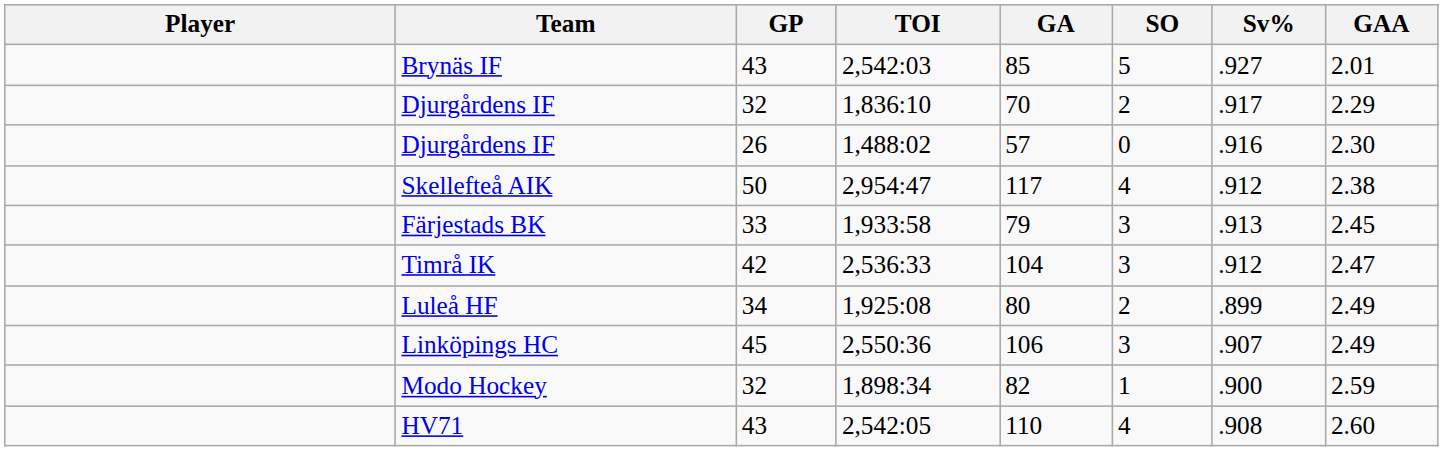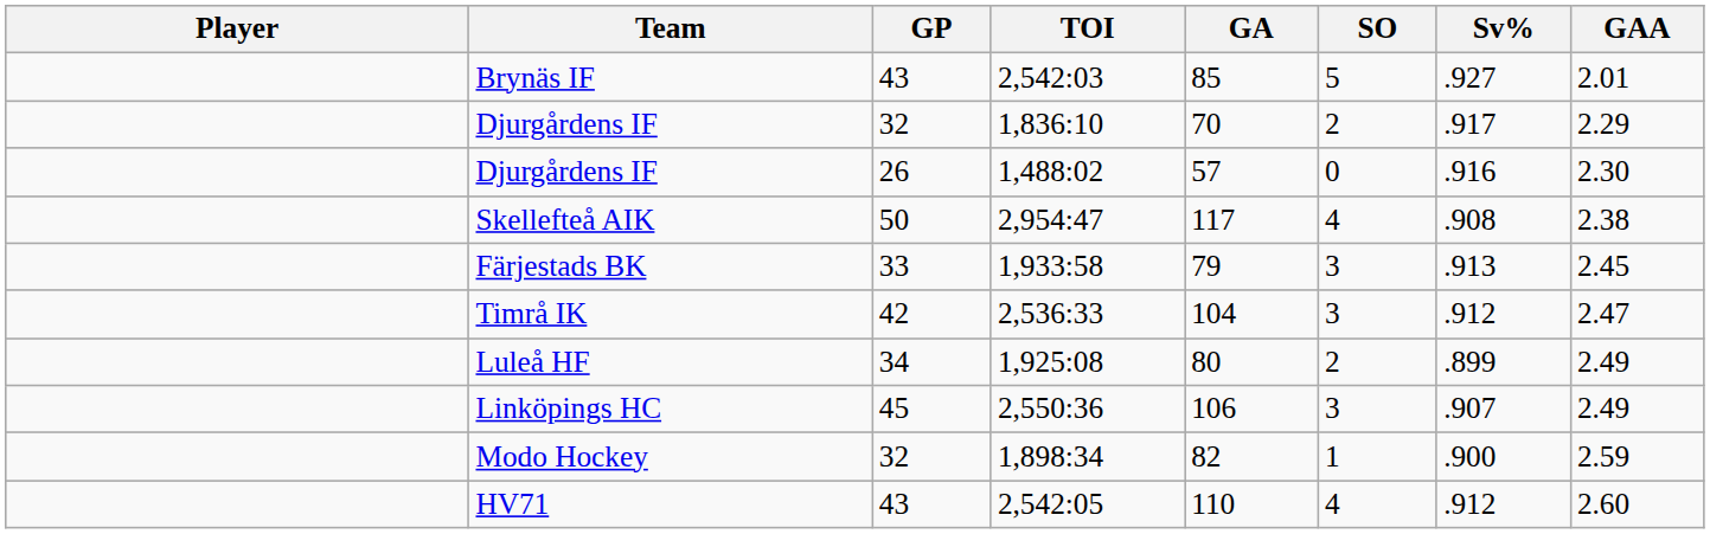Skellefteå AIK | Sv%: .912 -> .908
HV71 | Sv%: .908 -> .912
